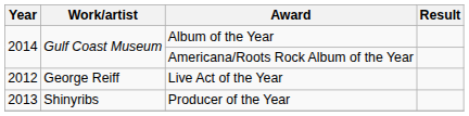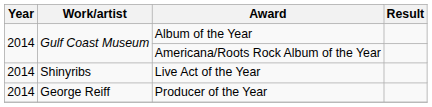Live Act of the Year | Year: 2012 -> 2014
Live Act of the Year | Work/artist: George Reiff -> Shinyribs
Producer of the Year | Year: 2013 -> 2014
Producer of the Year | Work/artist: Shinyribs -> George Reiff
